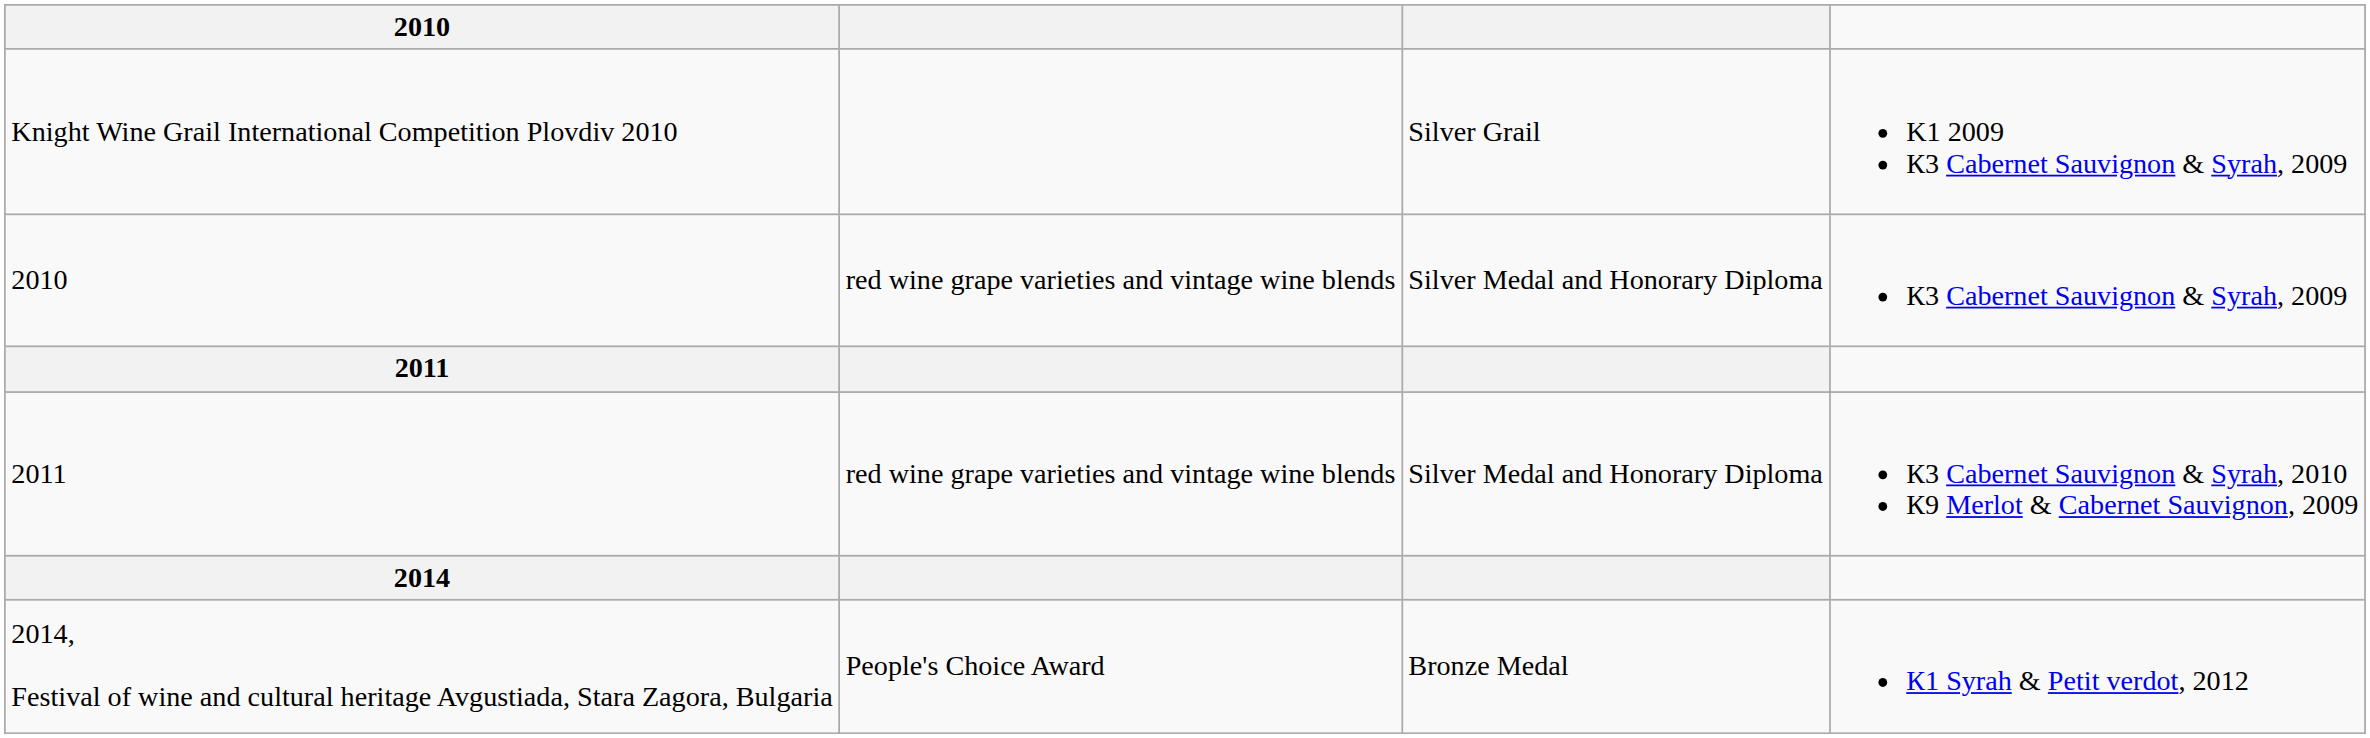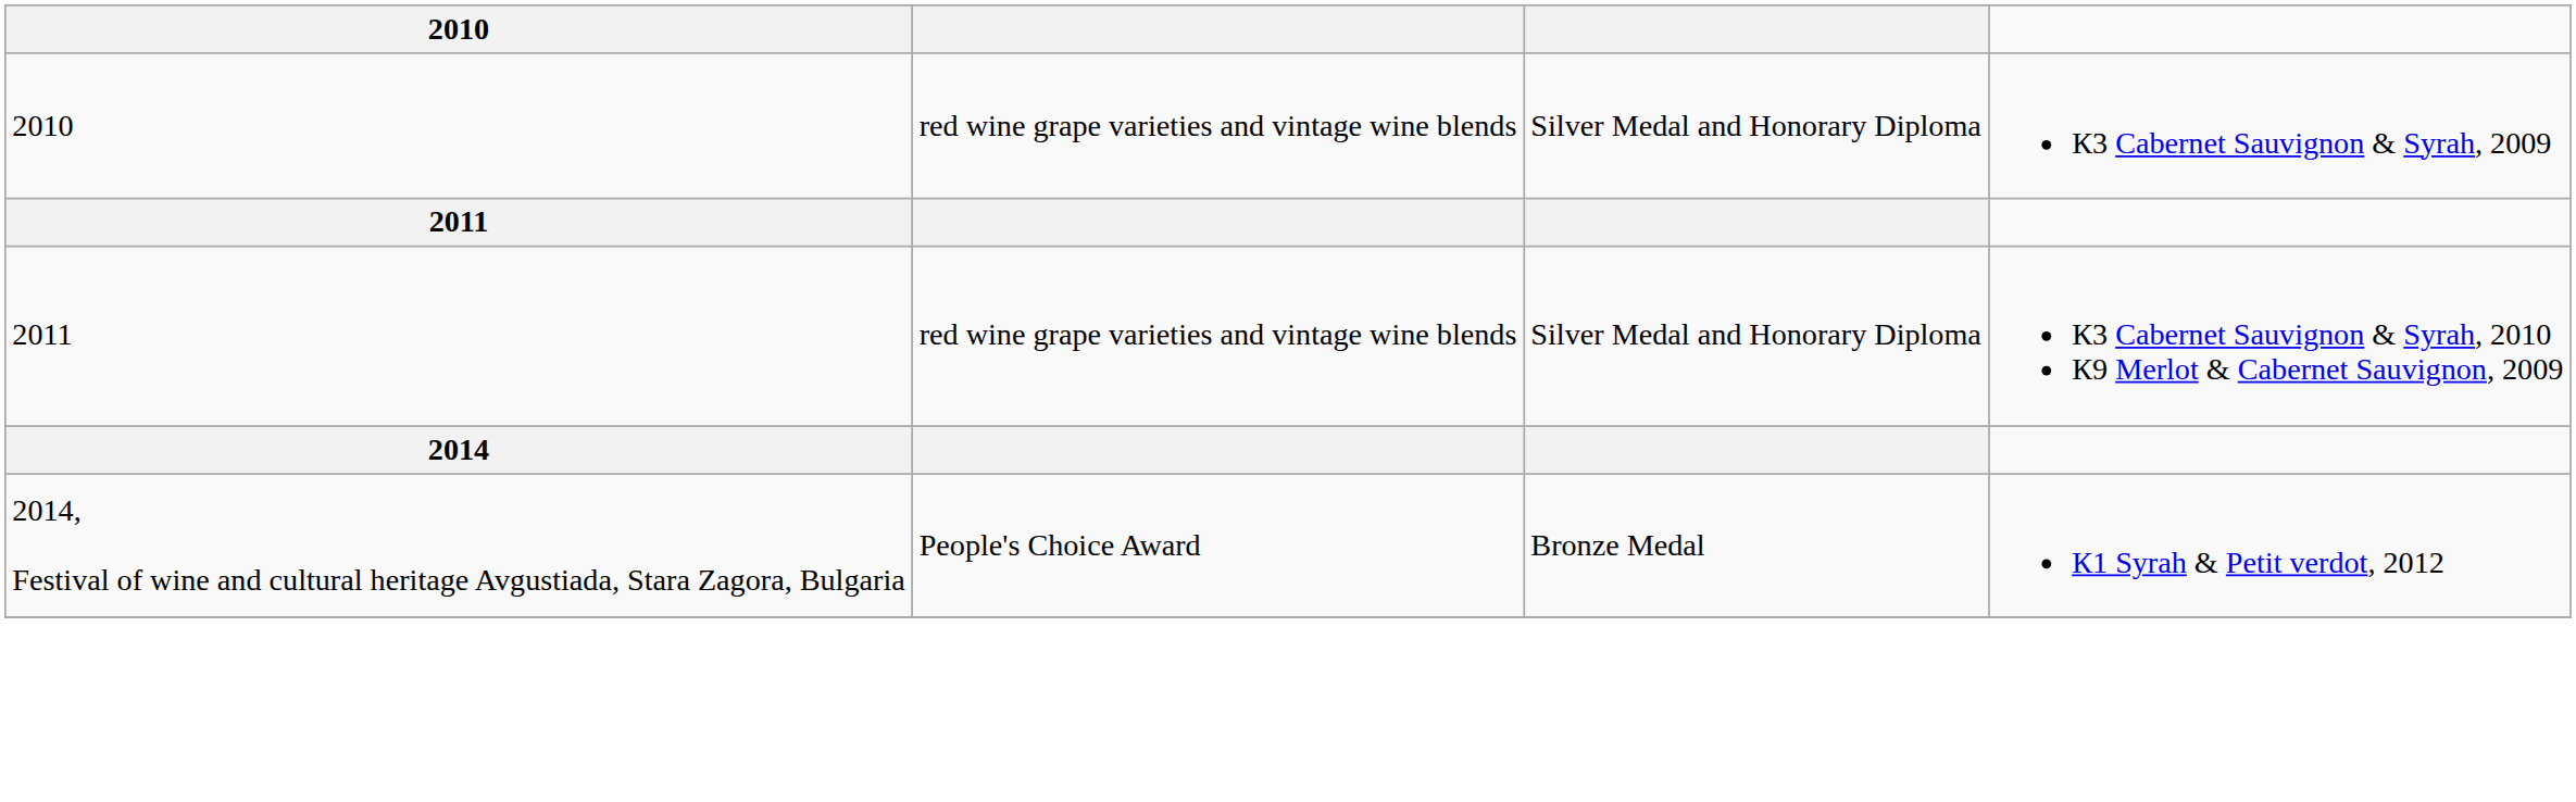- row: Knight Wine Grail International Competition Plovdiv 2010 | Silver Grail | K1 2009 К3 Cabernet Sauvignon & Syrah, 2009
